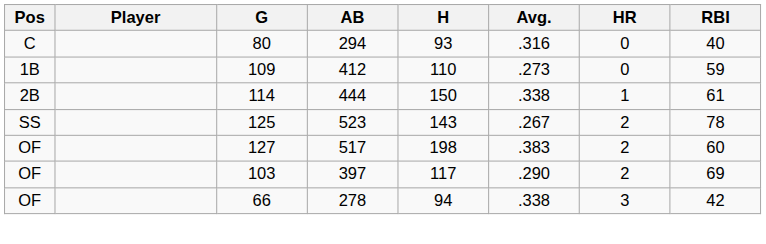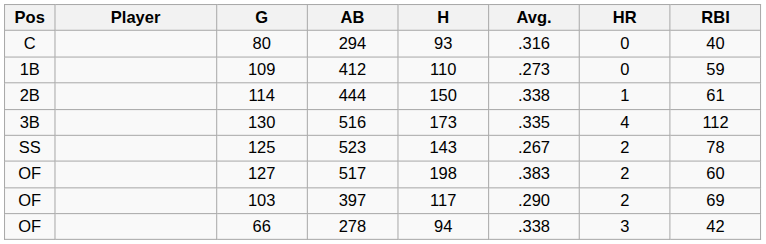+ row: 3B | 130 | 516 | 173 | .335 | 4 | 112
